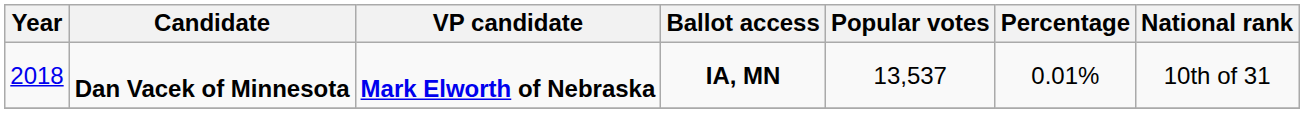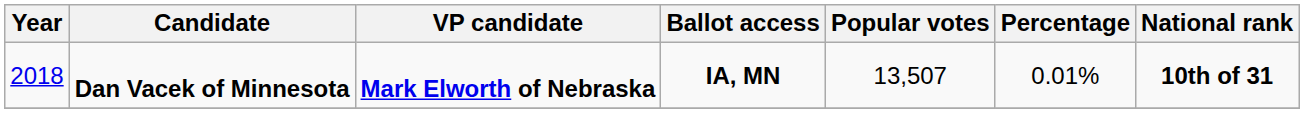Dan Vacek of Minnesota | Popular votes: 13,537 -> 13,507
Dan Vacek of Minnesota | National rank: normal -> bold
